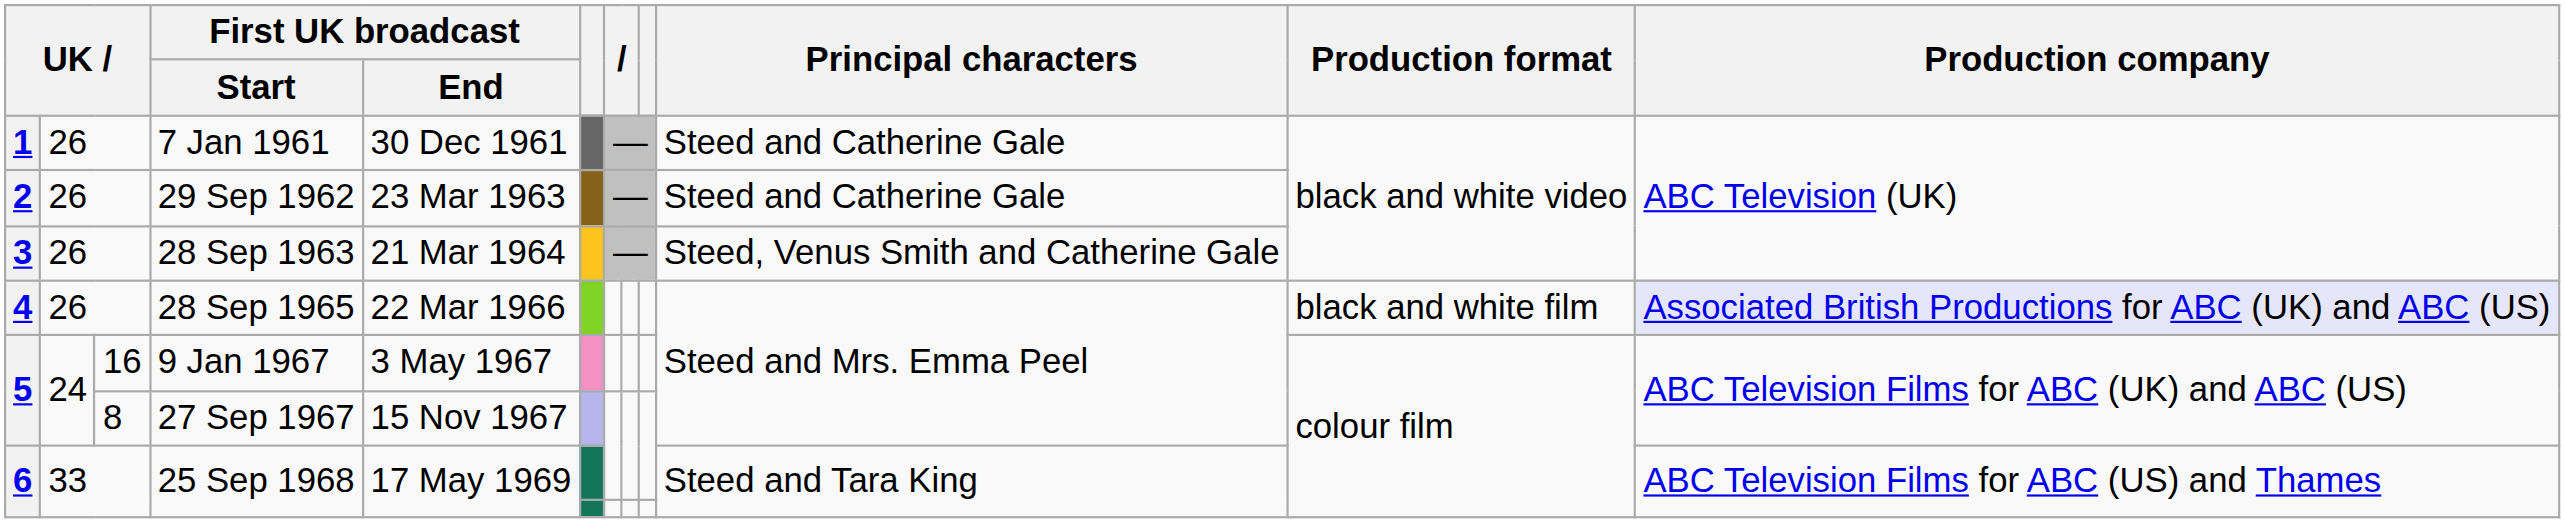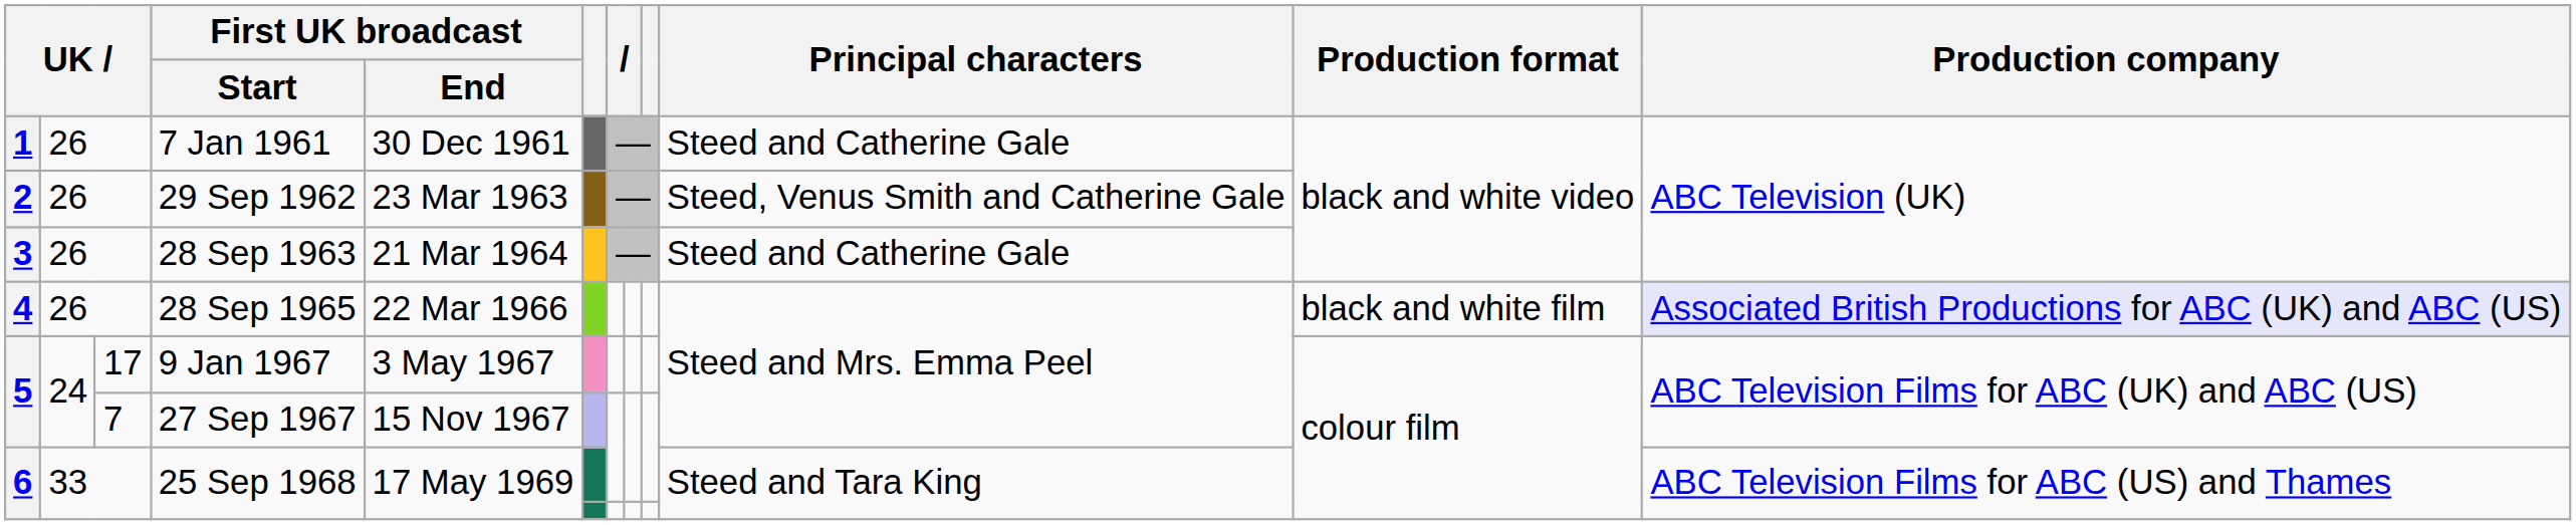29 Sep 1962 | Principal characters: Steed and Catherine Gale -> Steed, Venus Smith and Catherine Gale
28 Sep 1963 | Principal characters: Steed, Venus Smith and Catherine Gale -> Steed and Catherine Gale
9 Jan 1967 | column 3: 16 -> 17
27 Sep 1967 | column 3: 8 -> 7
